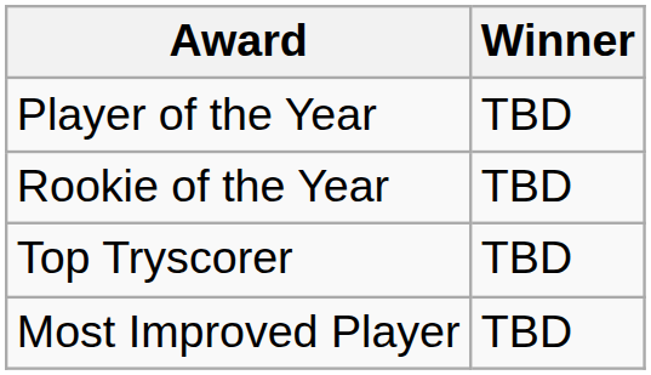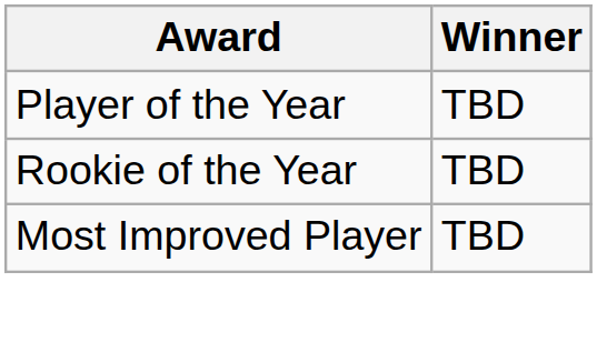- row: Top Tryscorer | TBD
